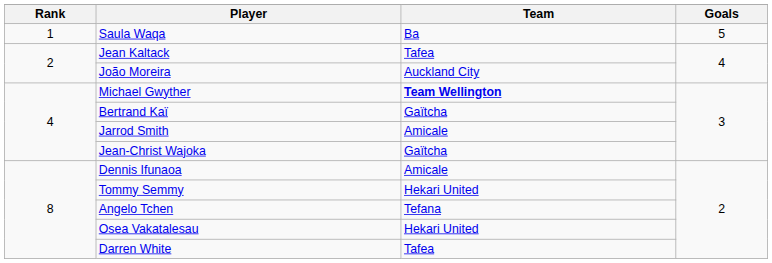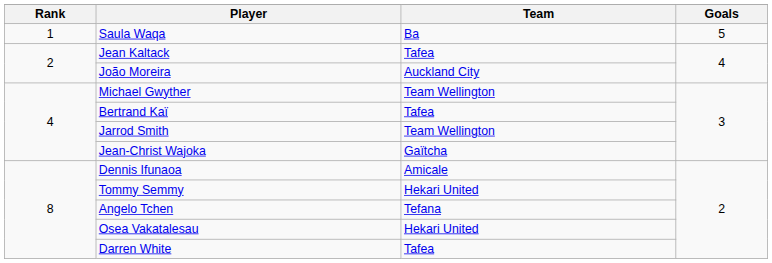Michael Gwyther | Team: bold -> normal
Bertrand Kaï | Team: Gaïtcha -> Tafea
Jarrod Smith | Team: Amicale -> Team Wellington
